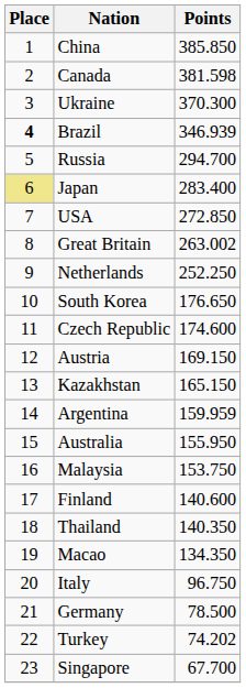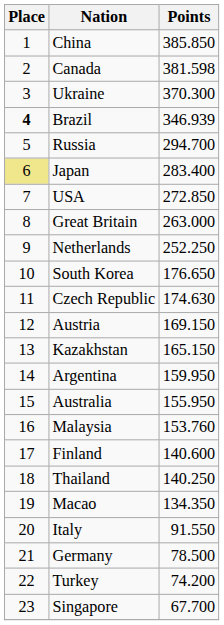Great Britain | Points: 263.002 -> 263.000
Czech Republic | Points: 174.600 -> 174.630
Argentina | Points: 159.959 -> 159.950
Malaysia | Points: 153.750 -> 153.760
Thailand | Points: 140.350 -> 140.250
Italy | Points: 96.750 -> 91.550
Turkey | Points: 74.202 -> 74.200
